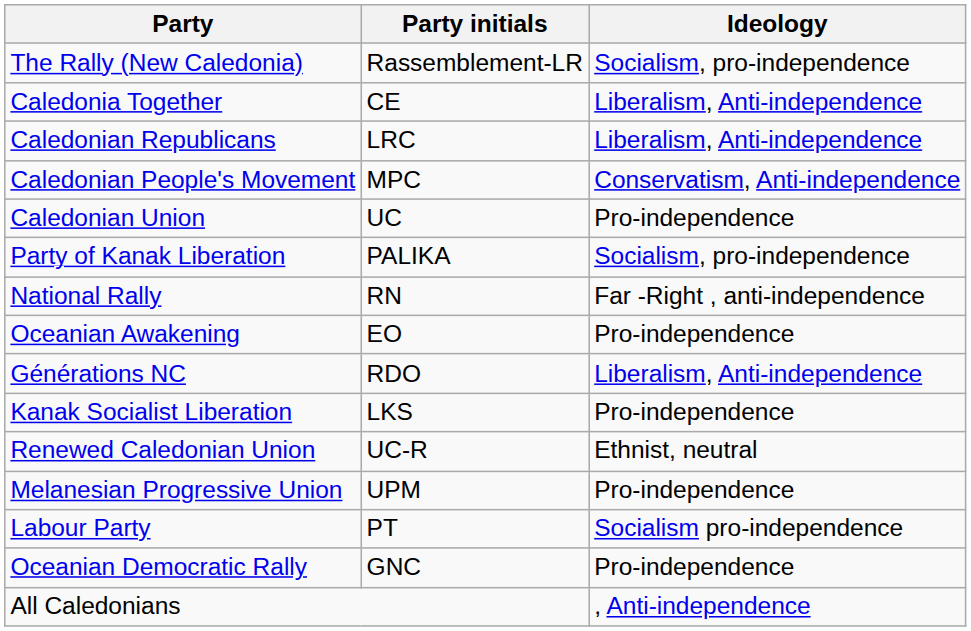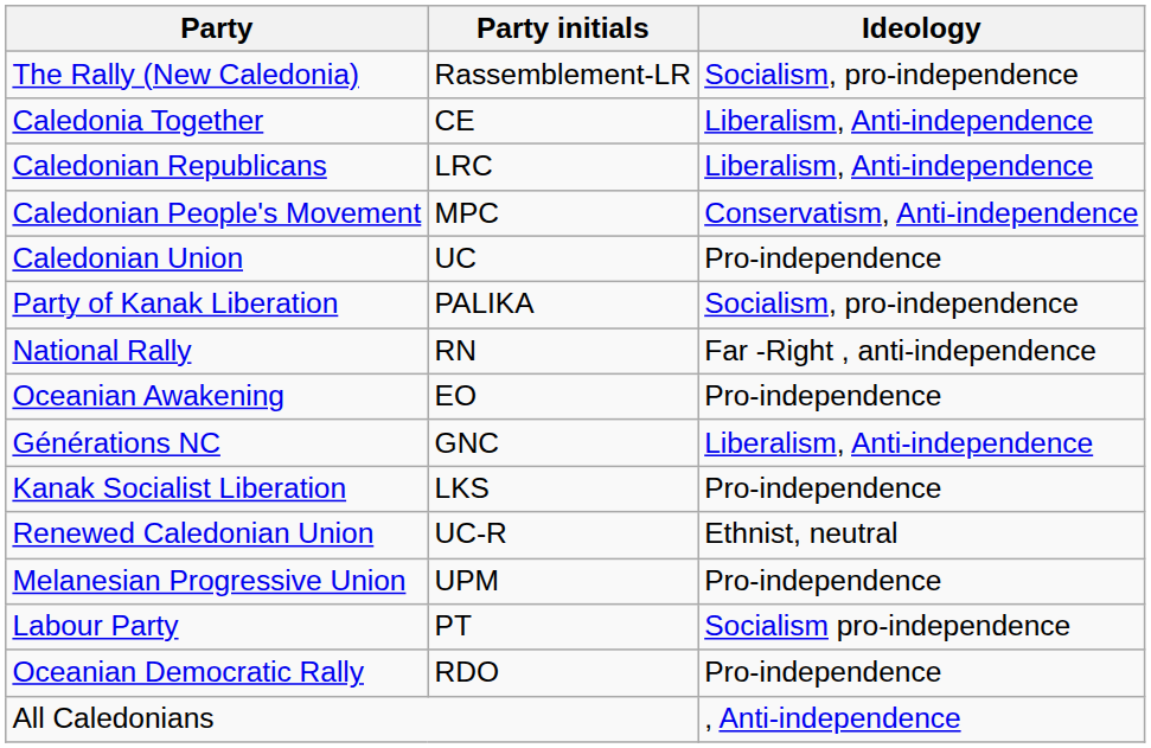Générations NC | Party initials: RDO -> GNC
Oceanian Democratic Rally | Party initials: GNC -> RDO
